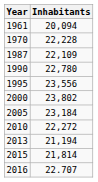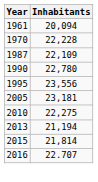- row: 2000 | 23,802
2005 | Inhabitants: 23,184 -> 23,181
2010 | Inhabitants: 22,272 -> 22,275
